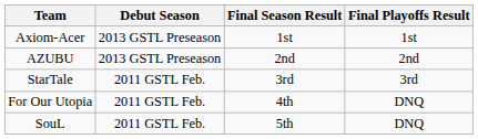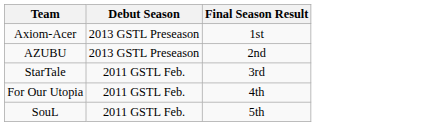- column: Final Playoffs Result | 1st | 2nd | 3rd | DNQ | DNQ
